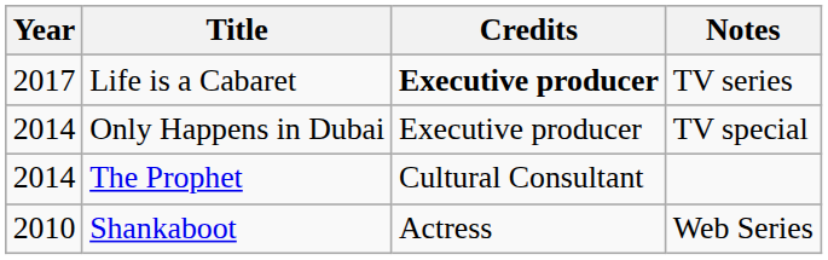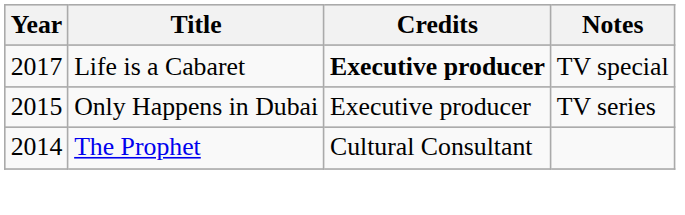Life is a Cabaret | Notes: TV series -> TV special
Only Happens in Dubai | Year: 2014 -> 2015
Only Happens in Dubai | Notes: TV special -> TV series
- row: 2010 | Shankaboot | Actress | Web Series
